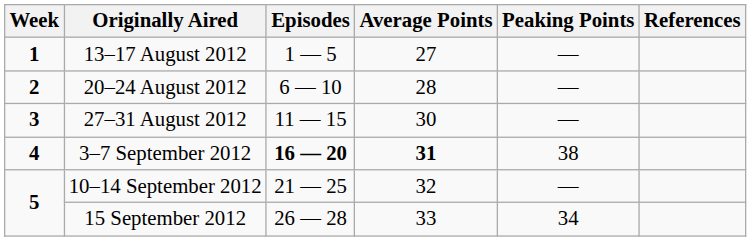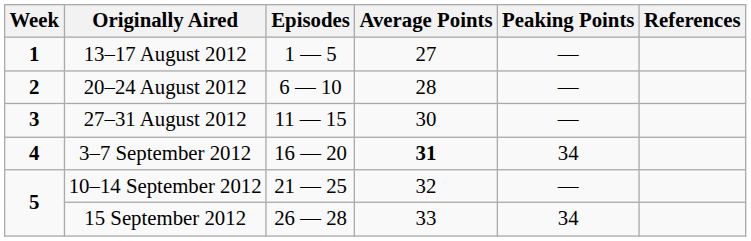3–7 September 2012 | Episodes: bold -> normal
3–7 September 2012 | Peaking Points: 38 -> 34
